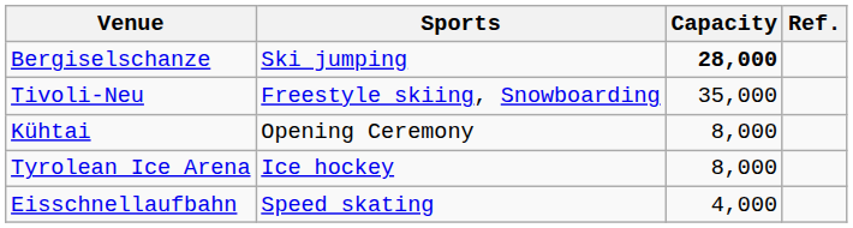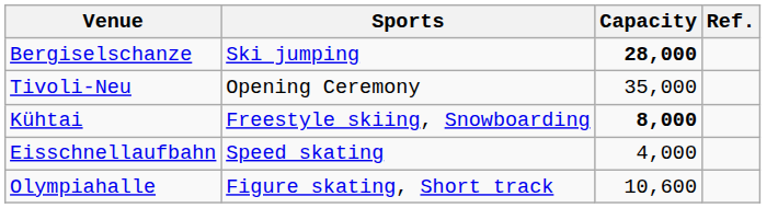Tivoli-Neu | Sports: Freestyle skiing, Snowboarding -> Opening Ceremony
Kühtai | Sports: Opening Ceremony -> Freestyle skiing, Snowboarding
Kühtai | Capacity: normal -> bold
- row: Tyrolean Ice Arena | Ice hockey | 8,000
+ row: Olympiahalle | Figure skating, Short track | 10,600
